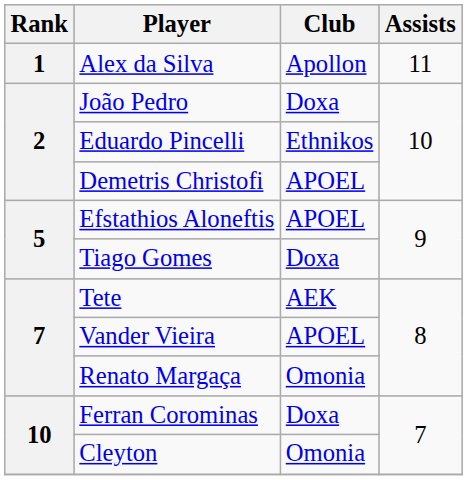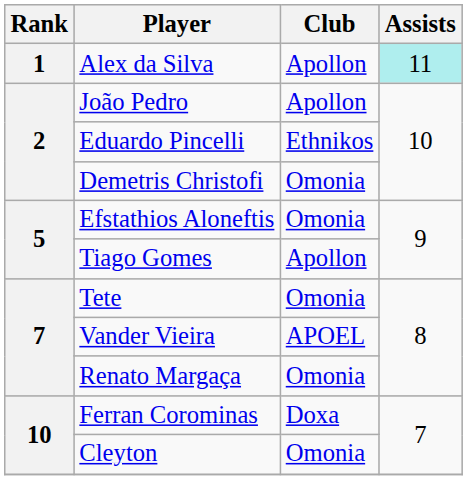Alex da Silva | Assists: no background -> paleturquoise background
João Pedro | Club: Doxa -> Apollon
Demetris Christofi | Club: APOEL -> Omonia
Efstathios Aloneftis | Club: APOEL -> Omonia
Tiago Gomes | Club: Doxa -> Apollon
Tete | Club: AEK -> Omonia
